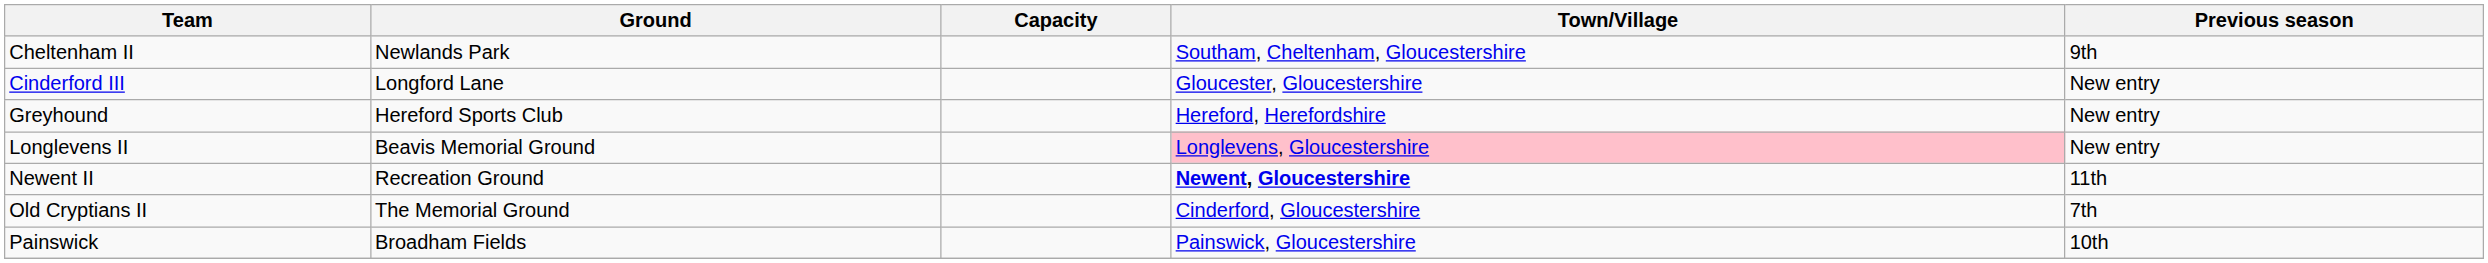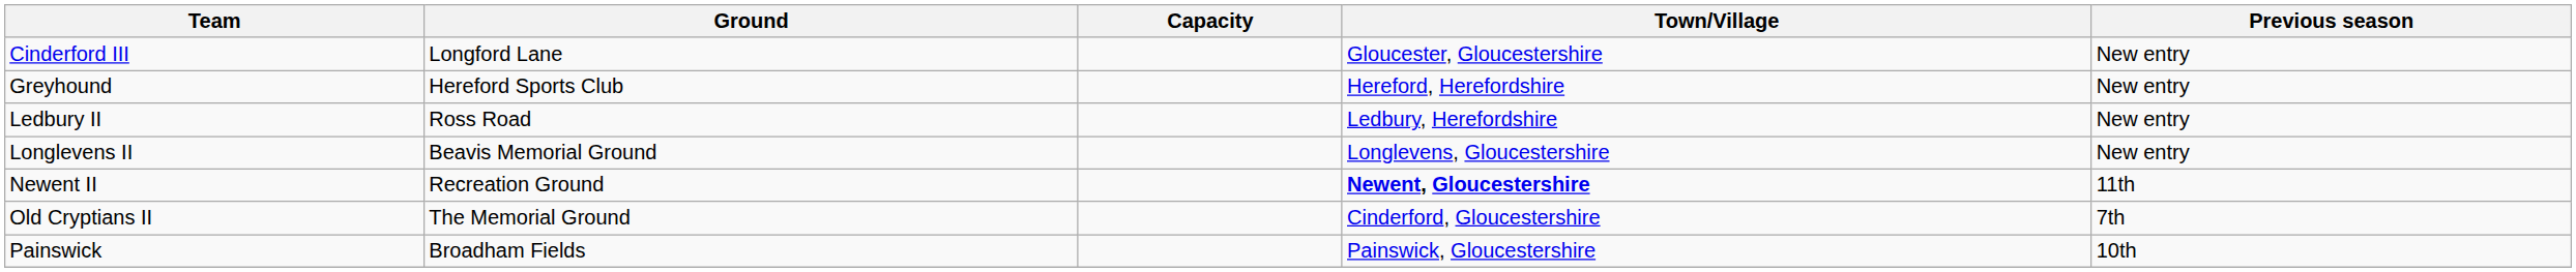- row: Cheltenham II | Newlands Park | Southam, Cheltenham, Gloucestershire | 9th
+ row: Ledbury II | Ross Road | Ledbury, Herefordshire | New entry
Longlevens II | Town/Village: pink background -> no background
